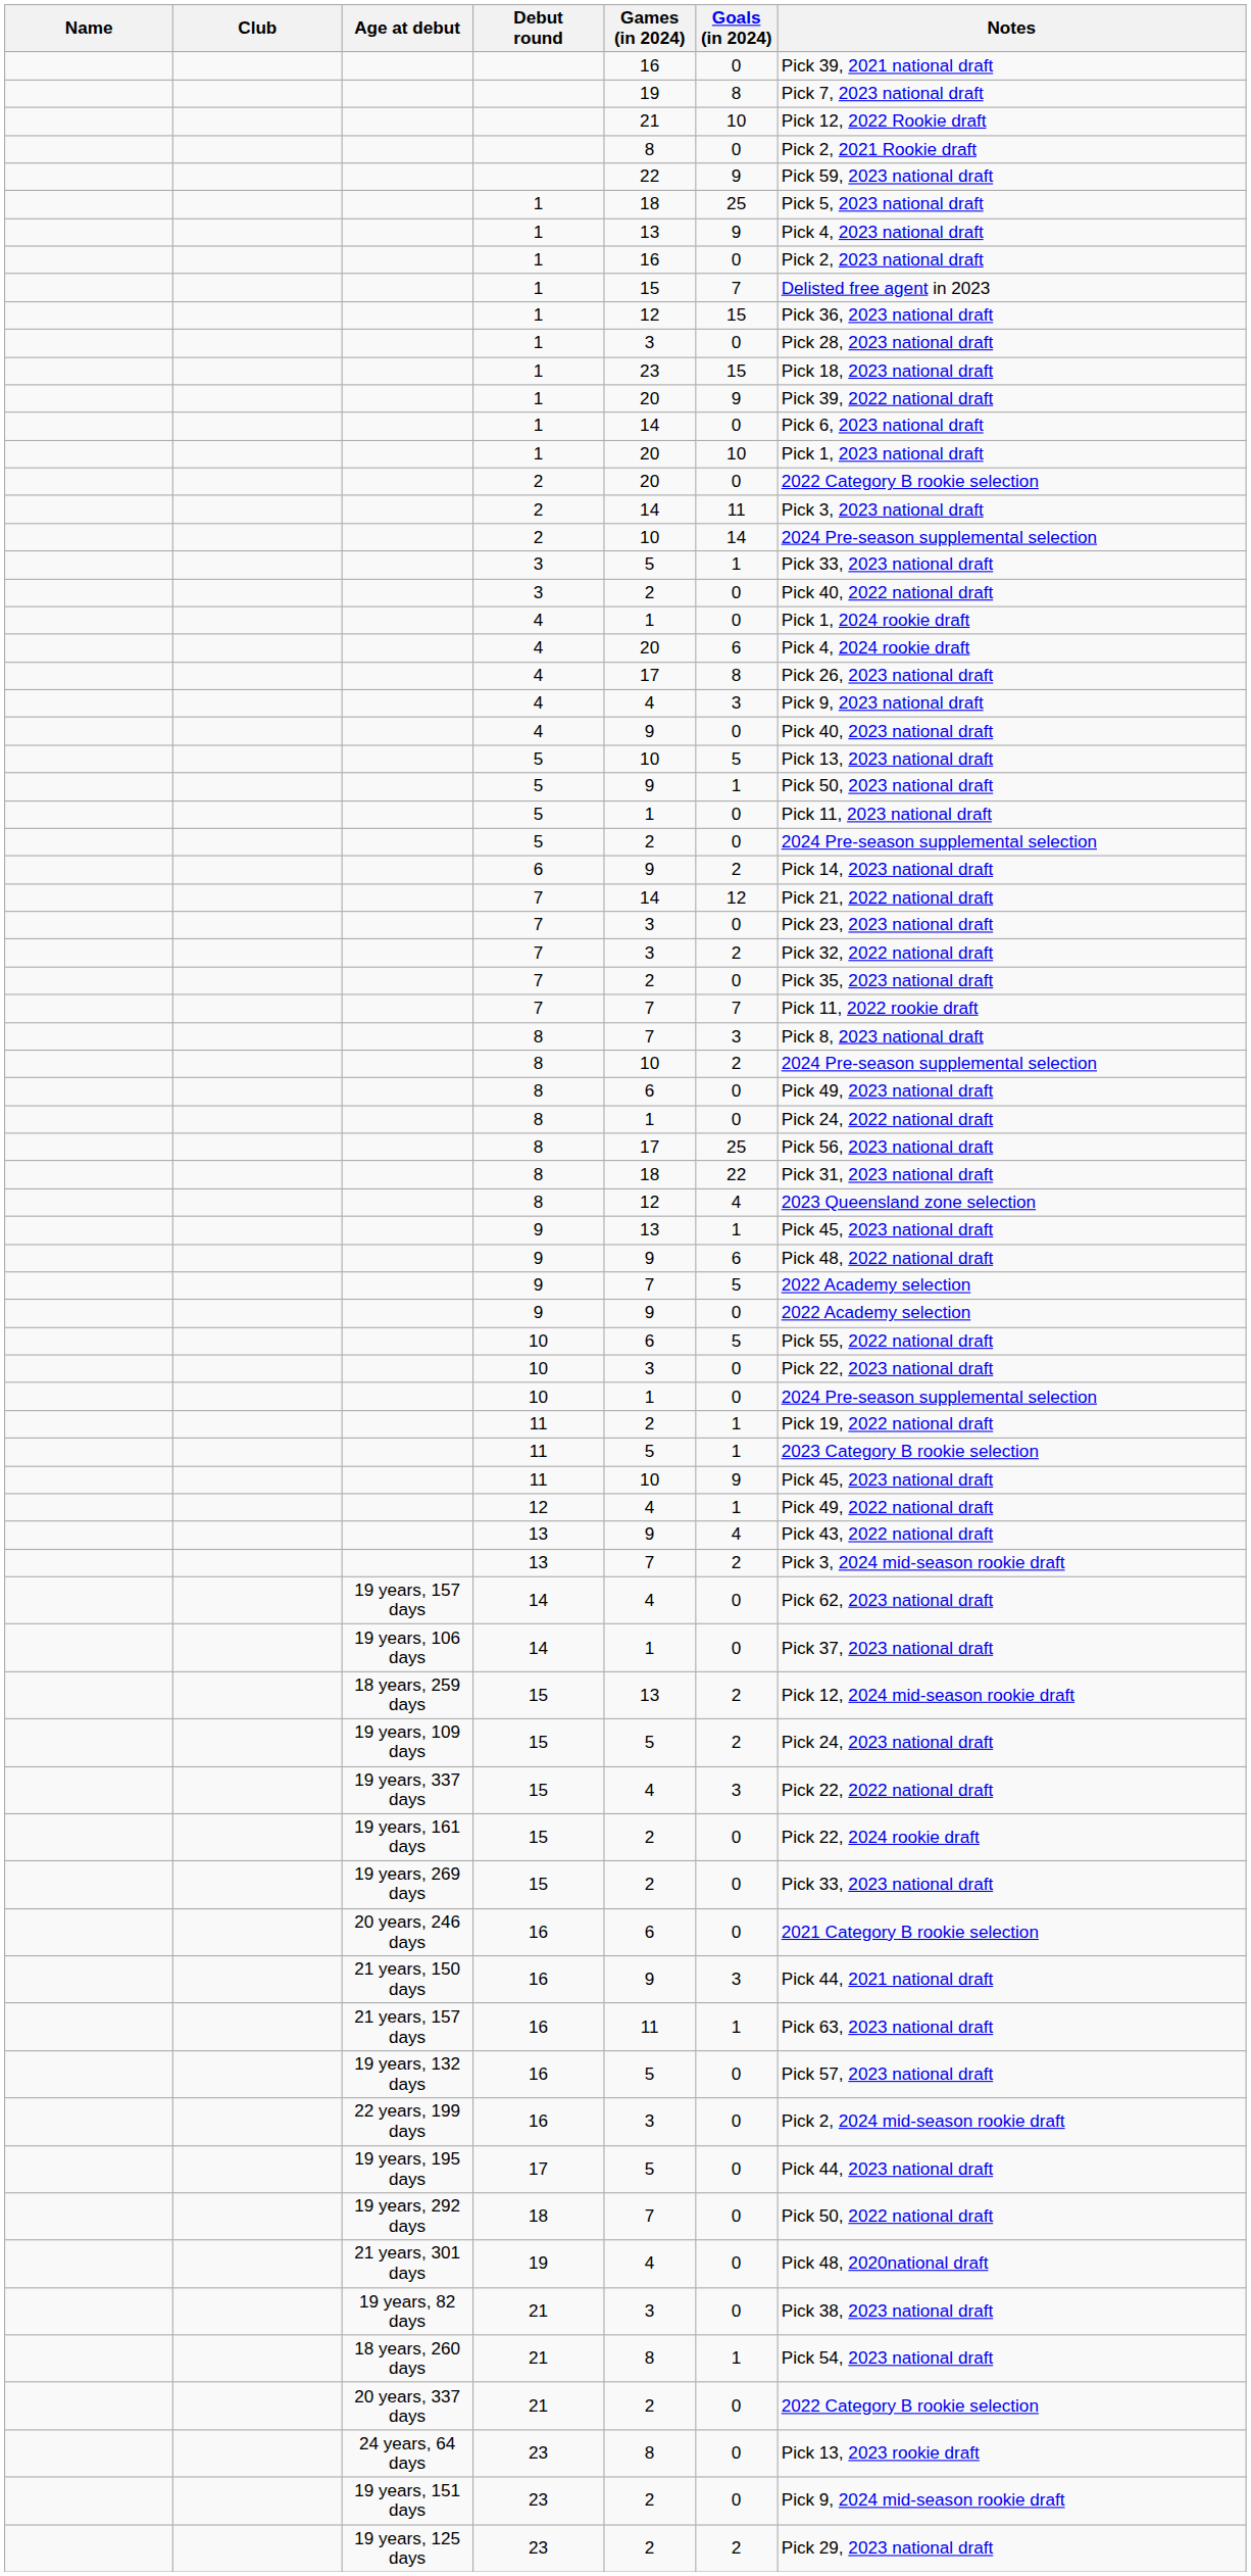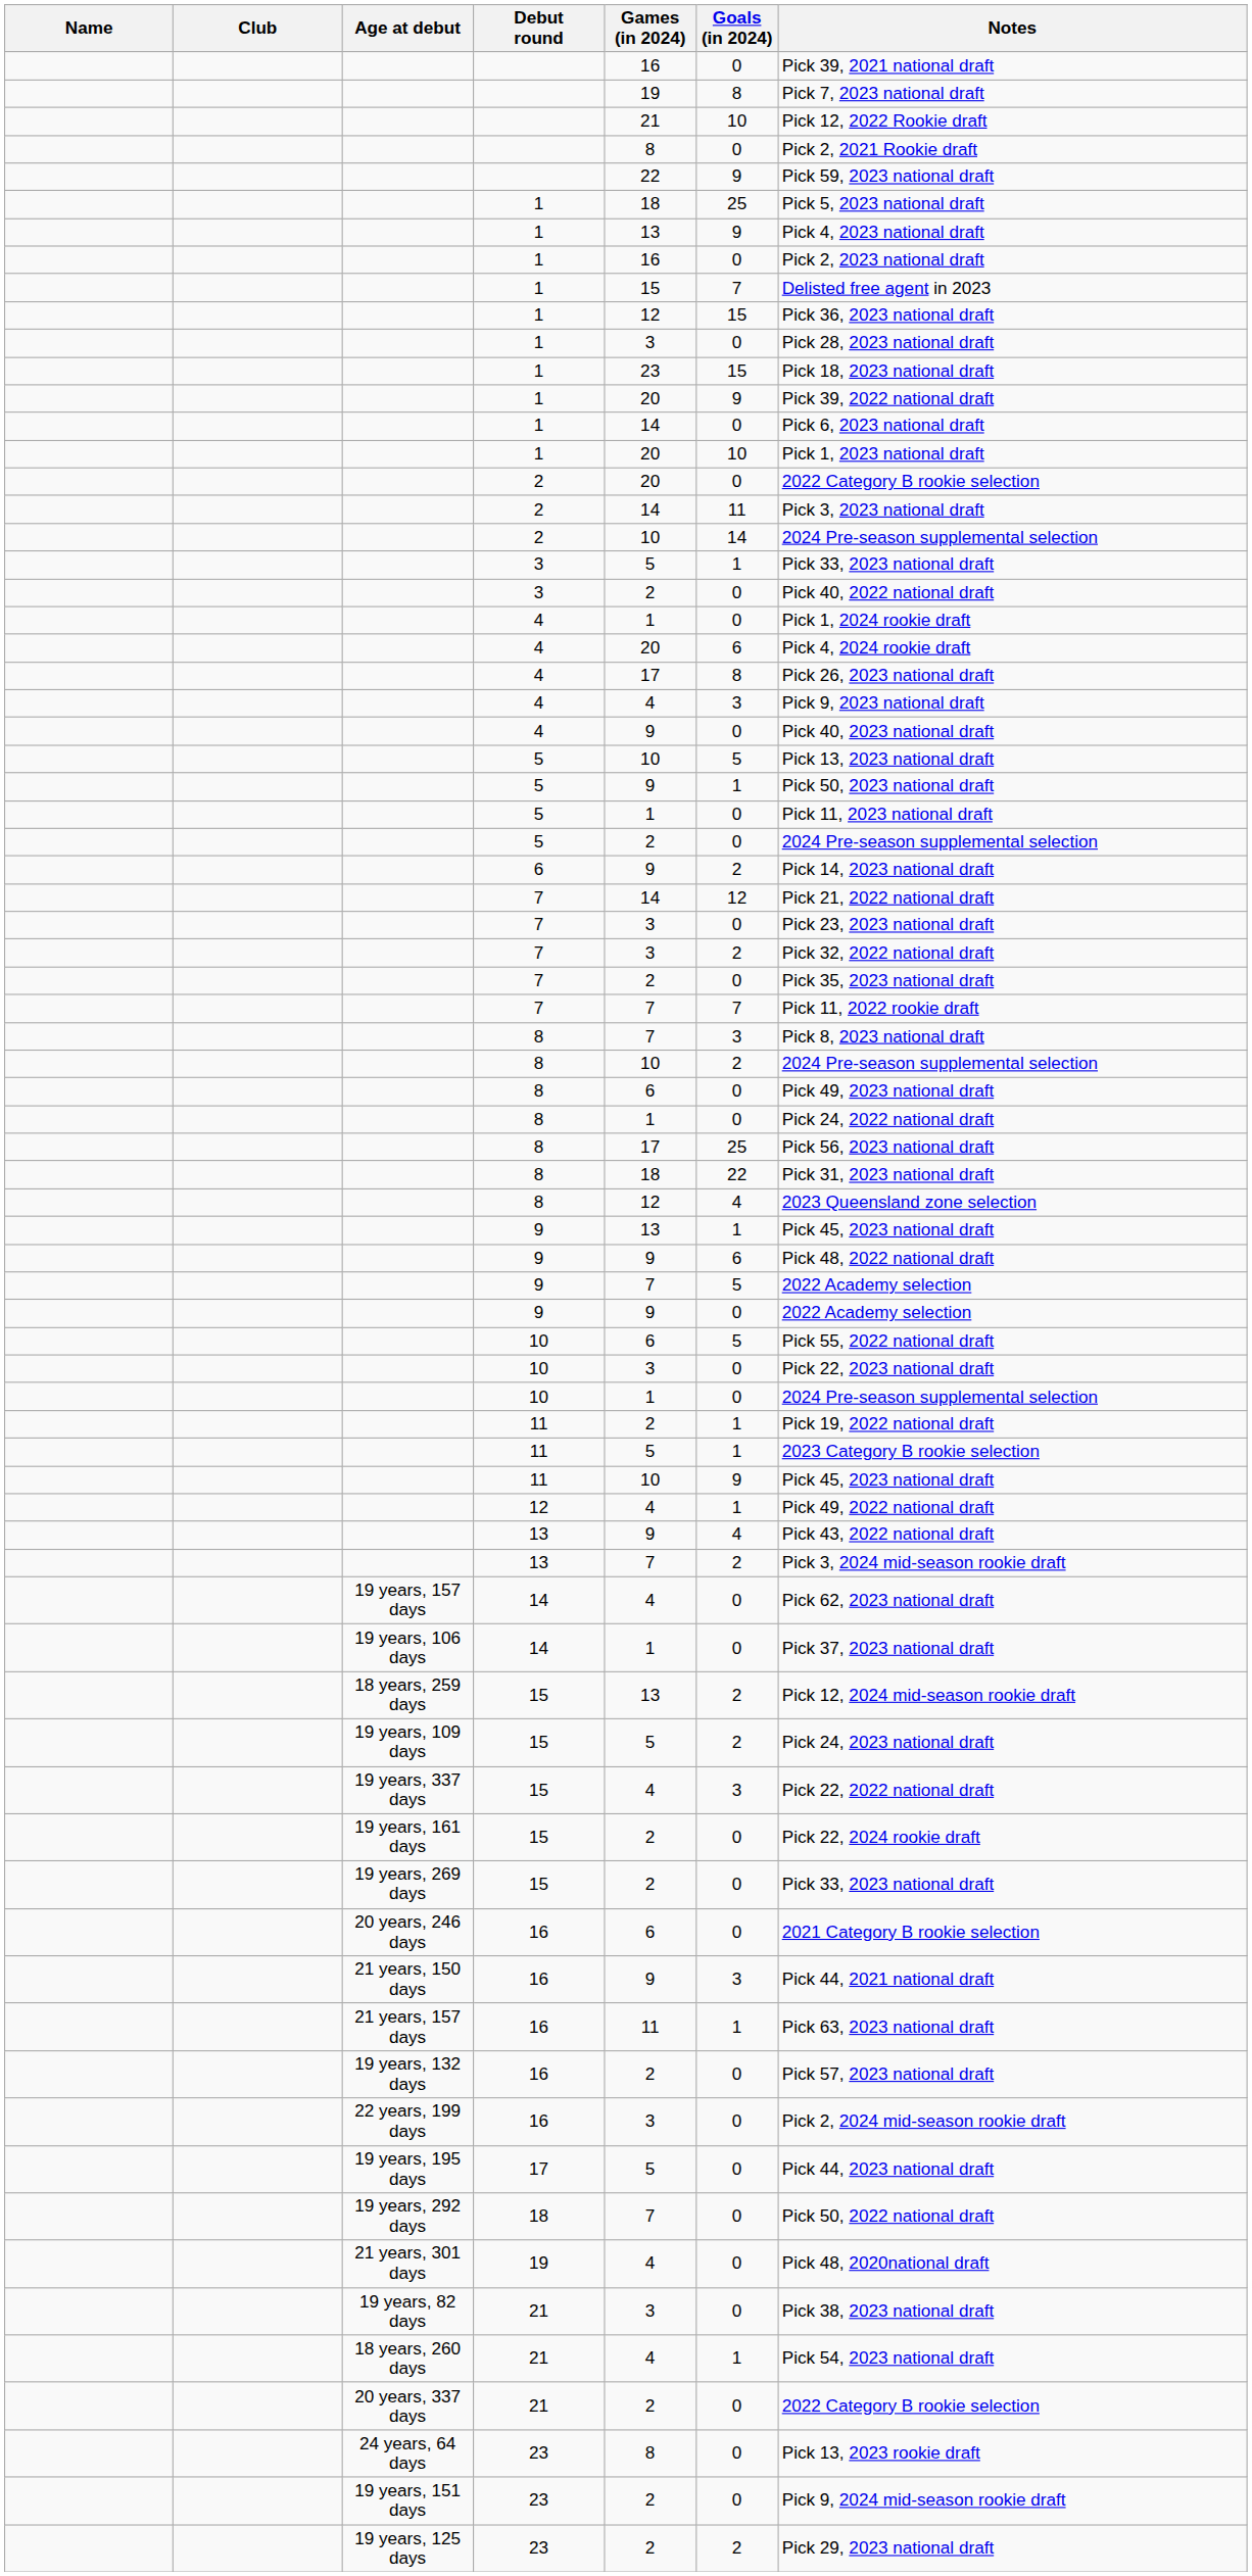19 years, 132 days | Games (in 2024): 5 -> 2
18 years, 260 days | Games (in 2024): 8 -> 4
